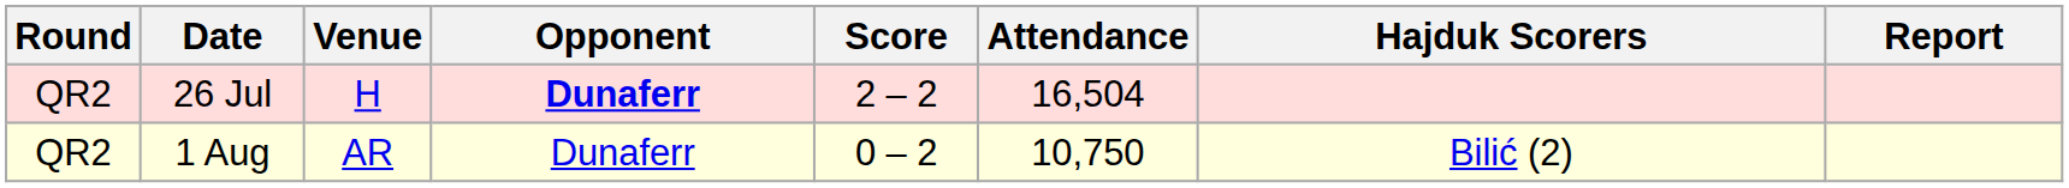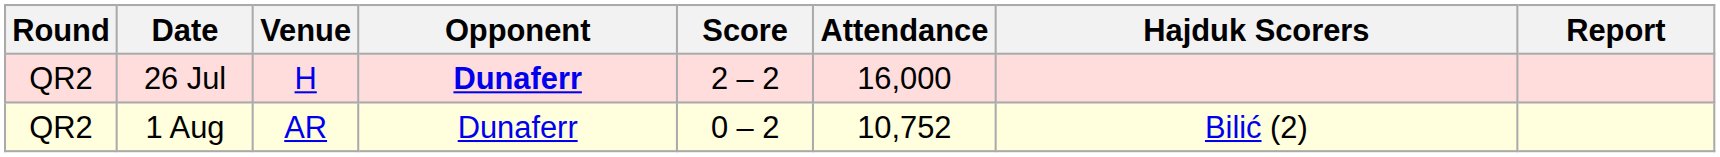26 Jul | Attendance: 16,504 -> 16,000
1 Aug | Attendance: 10,750 -> 10,752
